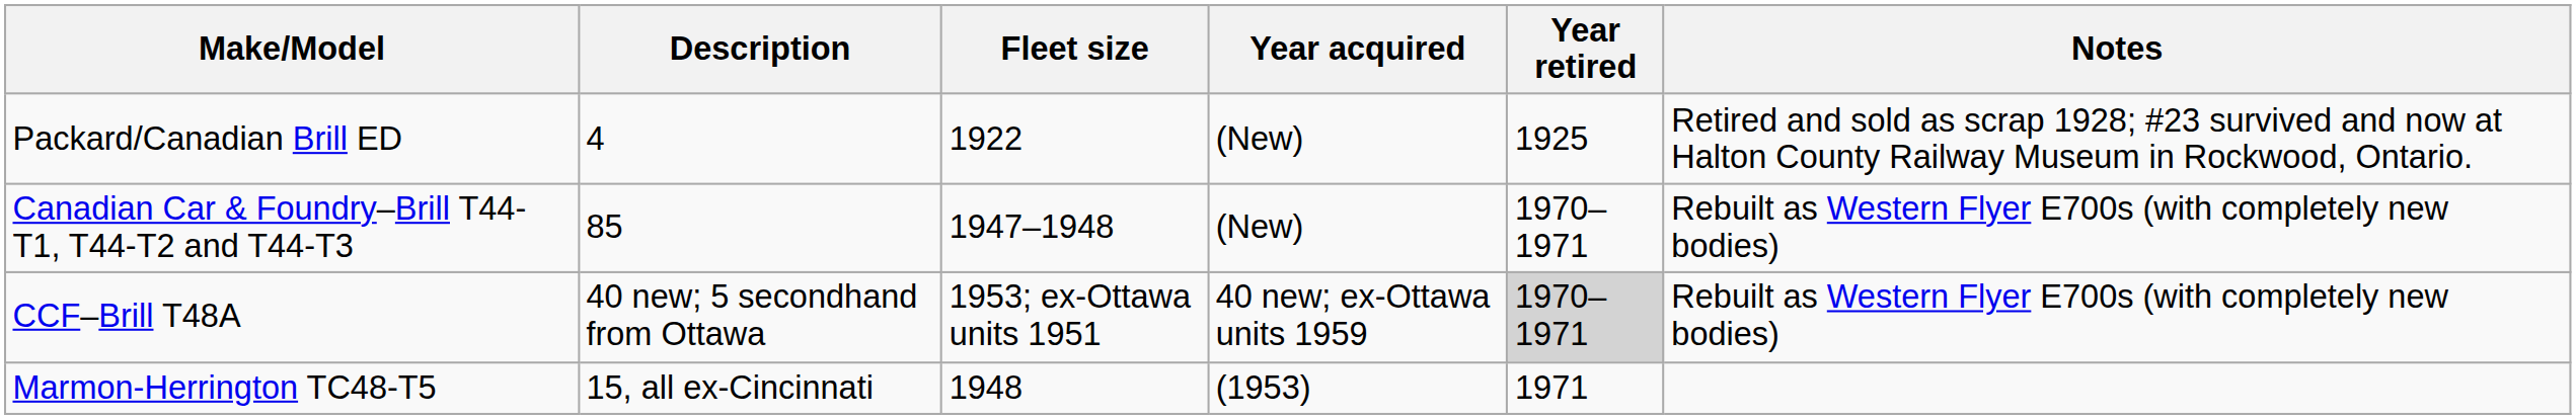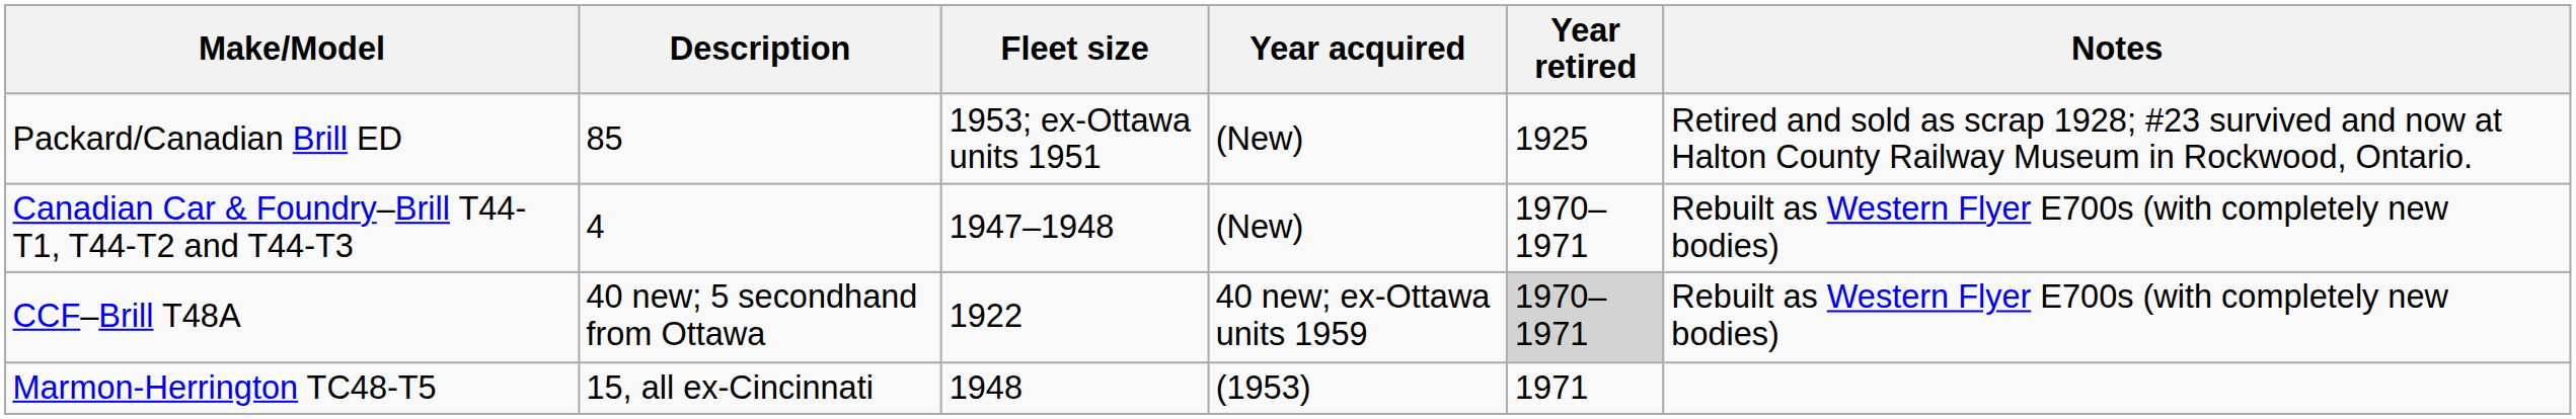Packard/Canadian Brill ED | Description: 4 -> 85
Packard/Canadian Brill ED | Fleet size: 1922 -> 1953; ex-Ottawa units 1951
Canadian Car & Foundry–Brill T44-T1, T44-T2 and T44-T3 | Description: 85 -> 4
CCF–Brill T48A | Fleet size: 1953; ex-Ottawa units 1951 -> 1922
